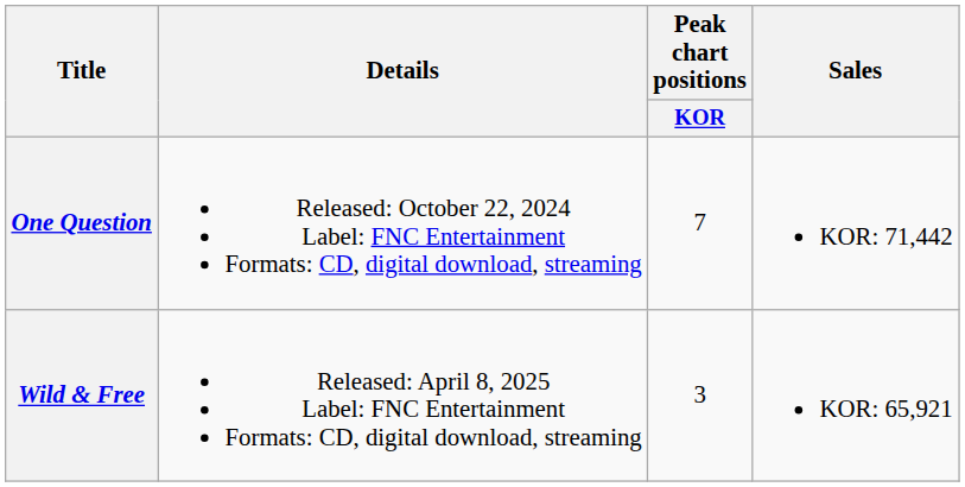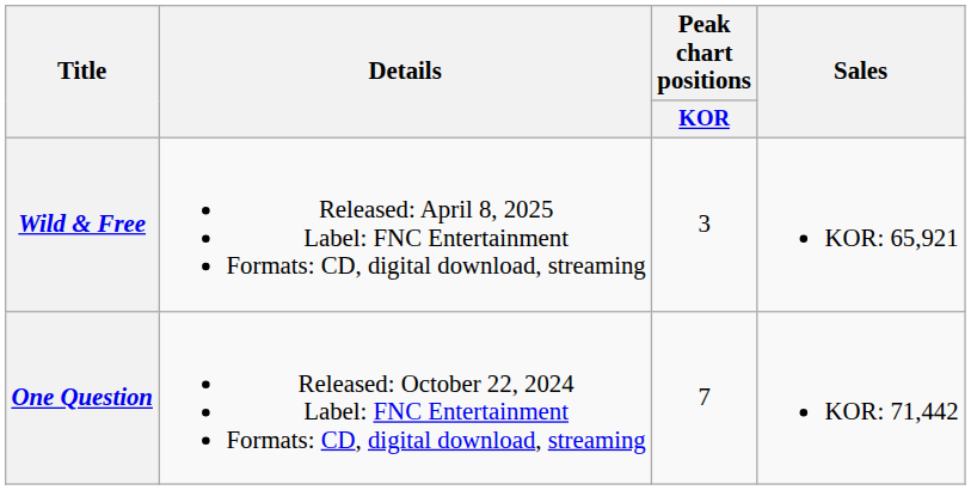rows swapped: One Question <-> Wild & Free
